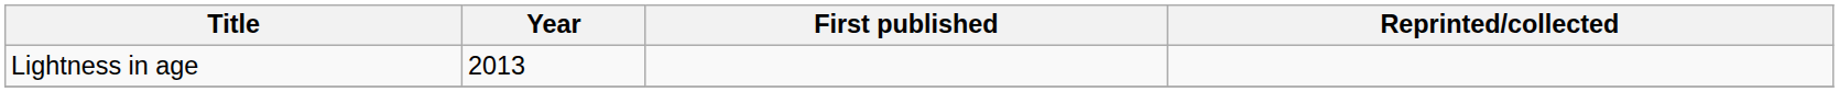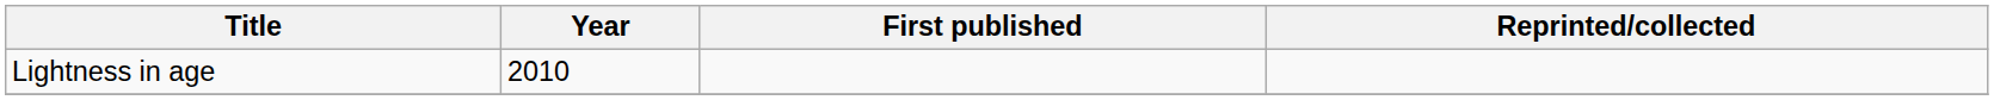Lightness in age | Year: 2013 -> 2010
